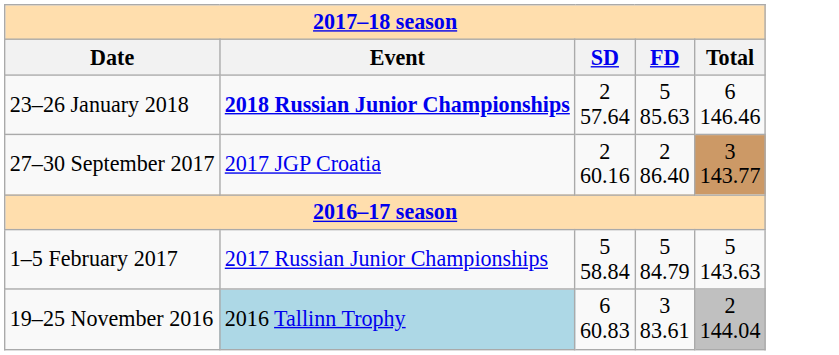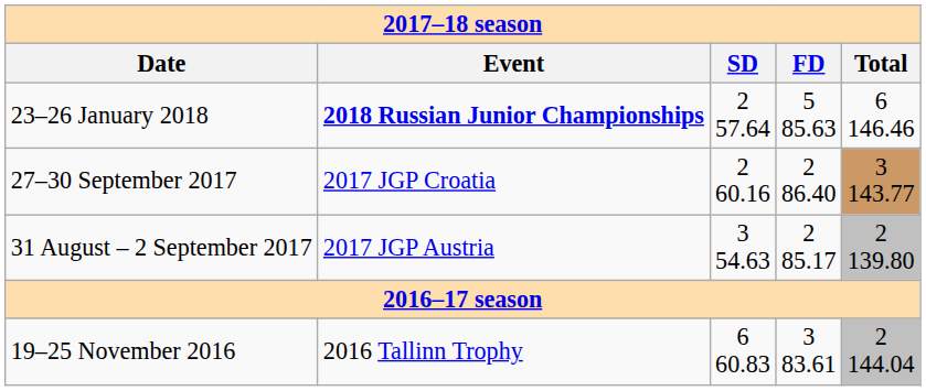+ row: 31 August – 2 September 2017 | 2017 JGP Austria | 3 54.63 | 2 85.17 | 2 139.80
- row: 1–5 February 2017 | 2017 Russian Junior Championships | 5 58.84 | 5 84.79 | 5 143.63
19–25 November 2016 | column 2: lightblue background -> no background
